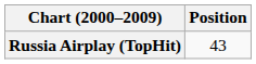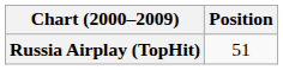Russia Airplay (TopHit) | Position: 43 -> 51
